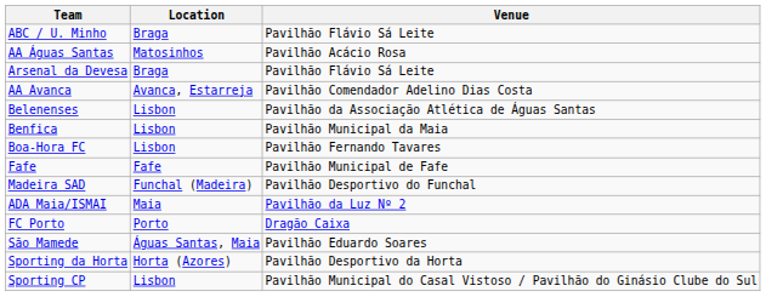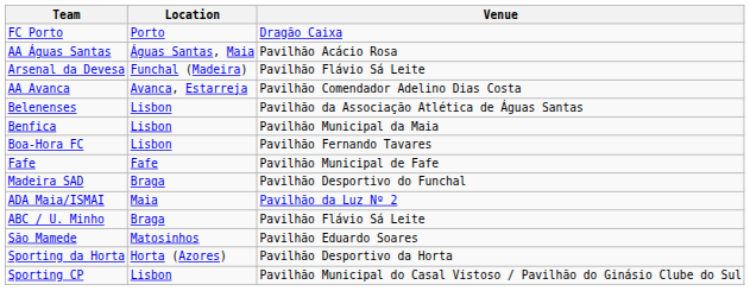rows swapped: ABC / U. Minho <-> FC Porto
AA Águas Santas | Location: Matosinhos -> Águas Santas, Maia
Arsenal da Devesa | Location: Braga -> Funchal (Madeira)
Madeira SAD | Location: Funchal (Madeira) -> Braga
São Mamede | Location: Águas Santas, Maia -> Matosinhos
